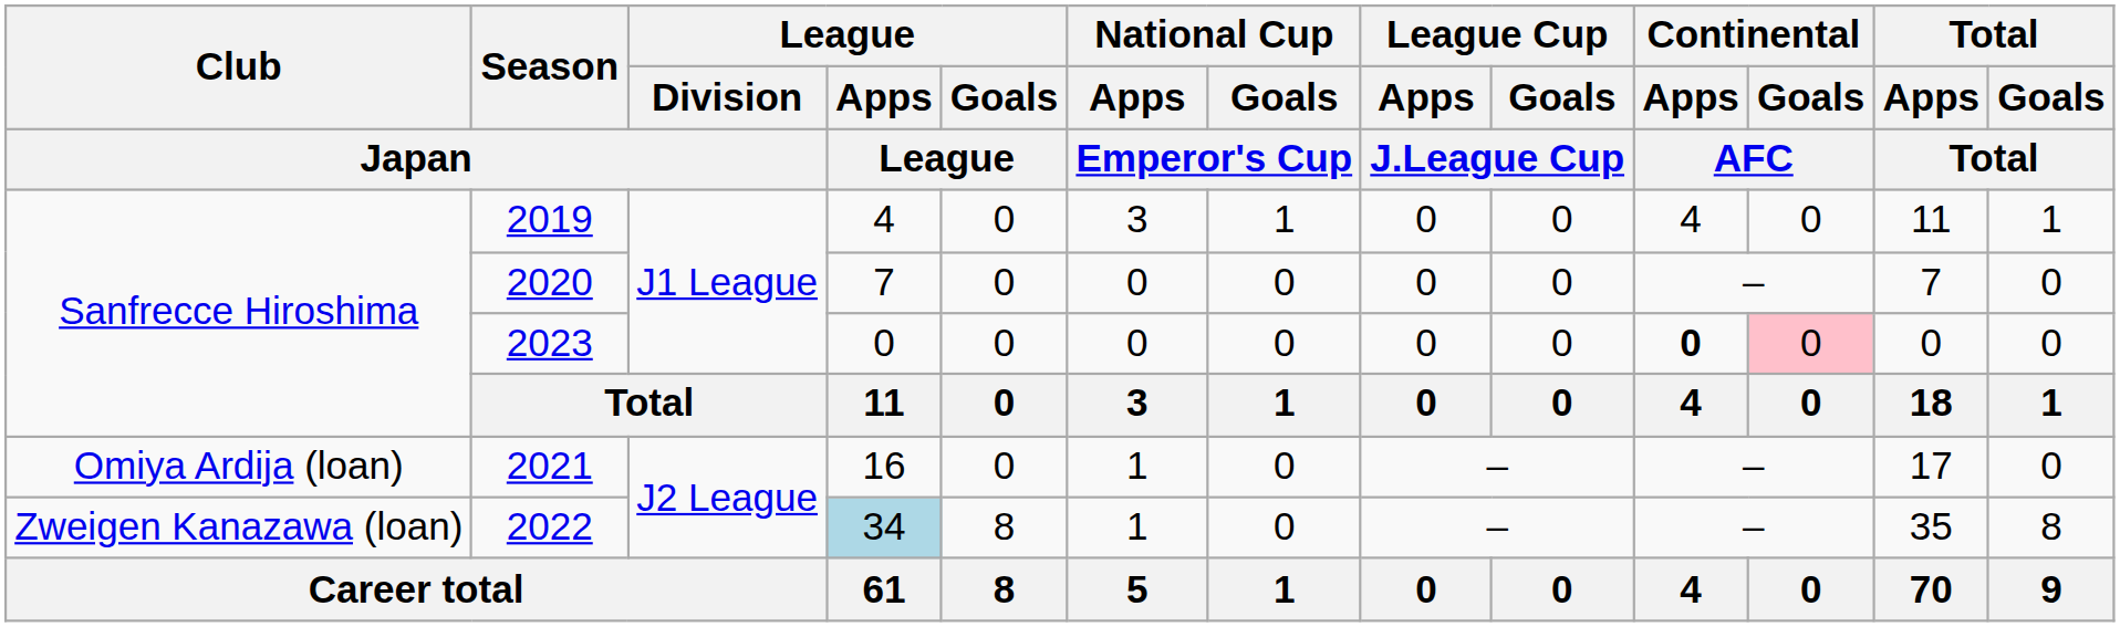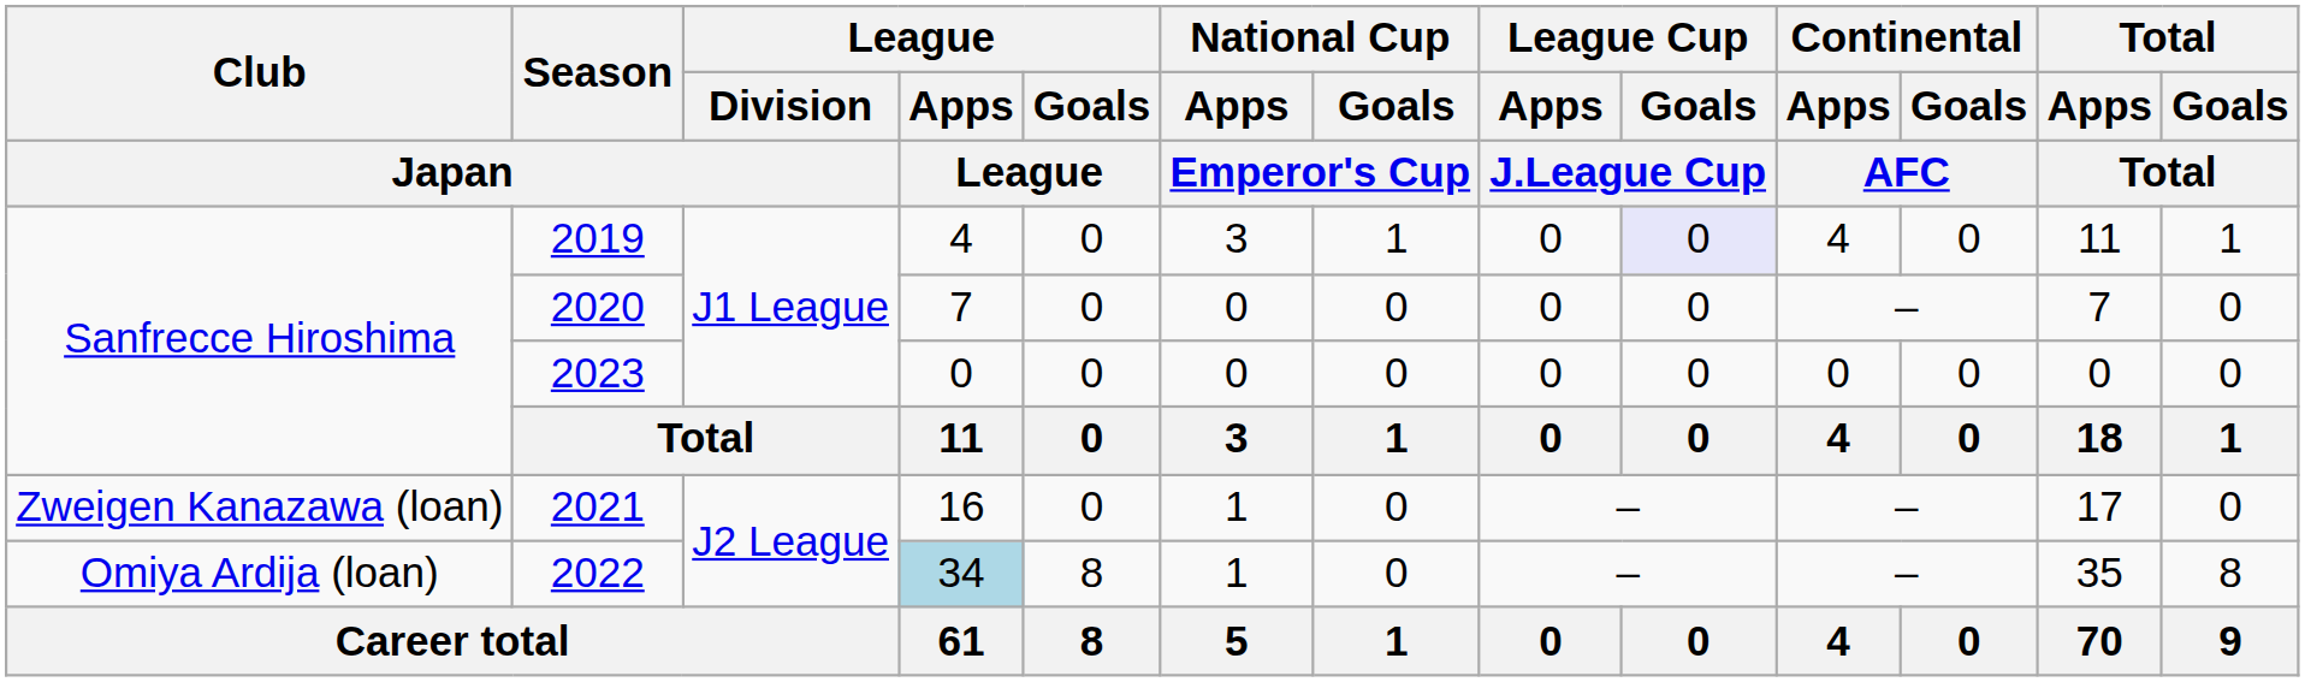2019 | League Cup / Goals / J.League Cup: no background -> lavender background
2023 | Continental / Apps / AFC: bold -> normal
2023 | Continental / Goals / AFC: pink background -> no background
2021 | Club / Japan: Omiya Ardija (loan) -> Zweigen Kanazawa (loan)
2022 | Club / Japan: Zweigen Kanazawa (loan) -> Omiya Ardija (loan)
